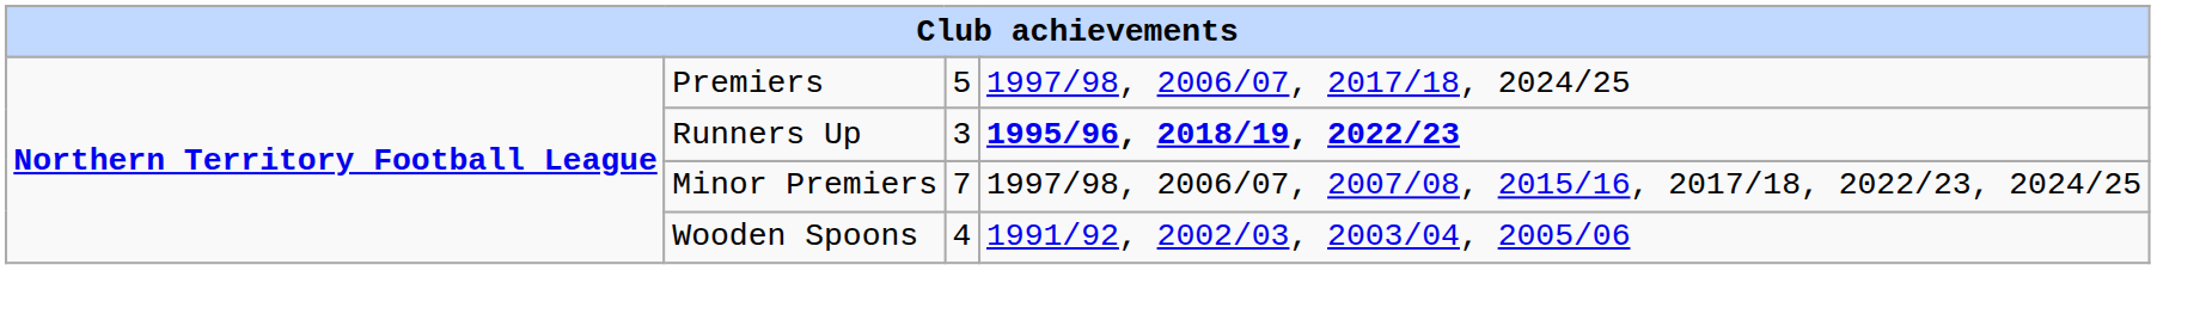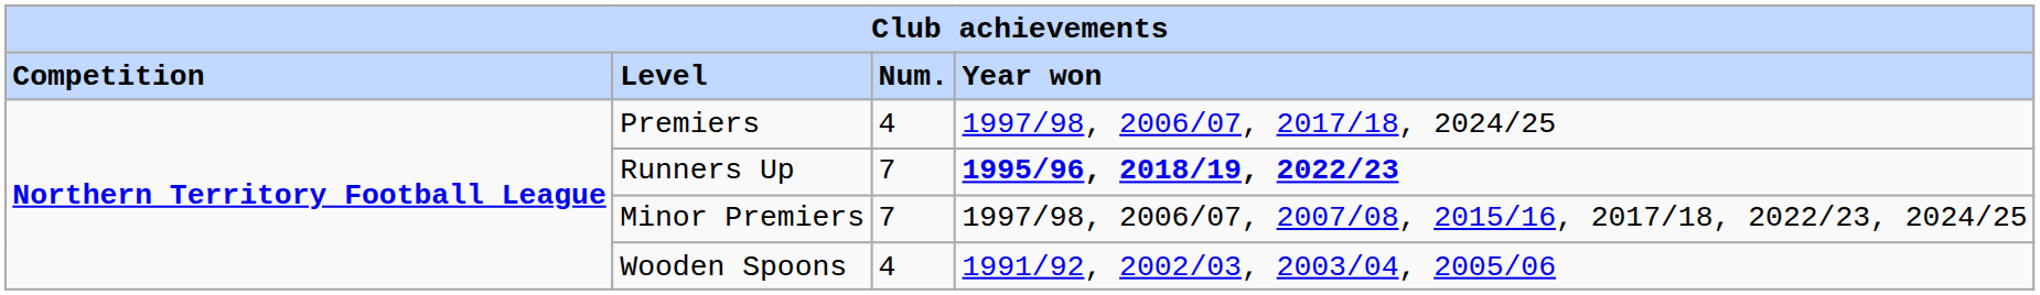+ row: Competition | Level | Num. | Year won
Premiers | column 3: 5 -> 4
Runners Up | column 3: 3 -> 7
